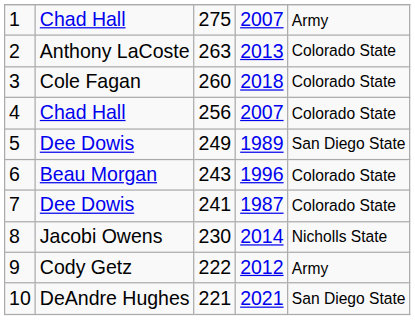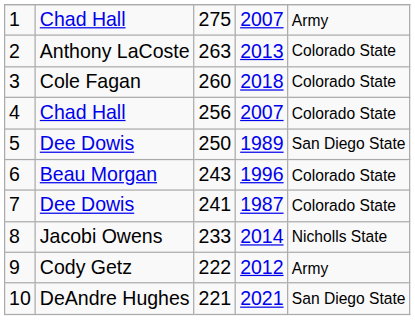5 | column 3: 249 -> 250
8 | column 3: 230 -> 233
